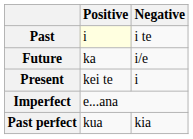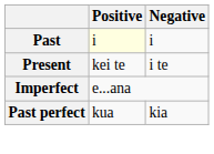Past | Negative: i te -> i
- row: Future | ka | i/e
Present | Negative: i -> i te
